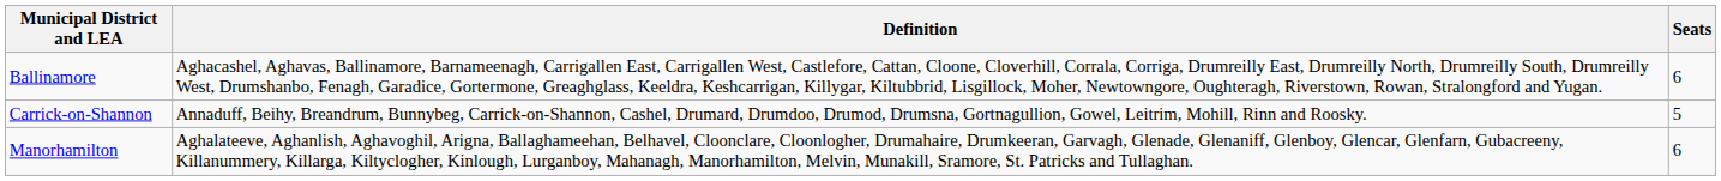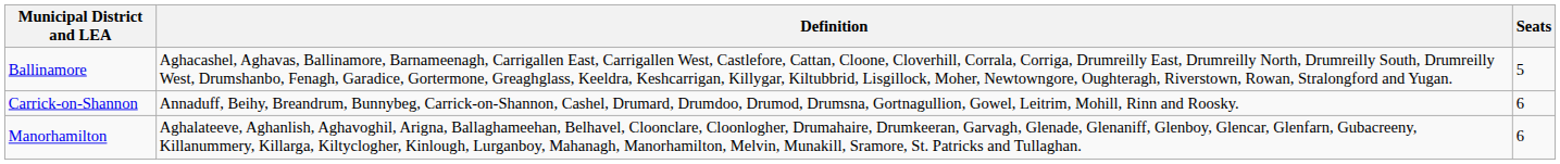Ballinamore | Seats: 6 -> 5
Carrick-on-Shannon | Seats: 5 -> 6
